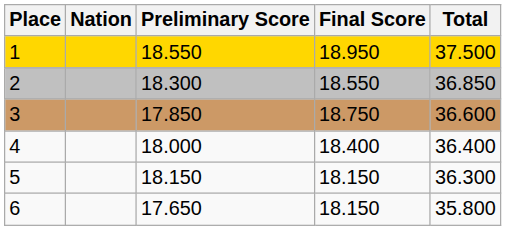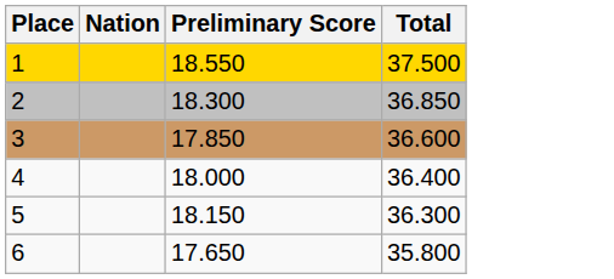- column: Final Score | 18.950 | 18.550 | 18.750 | 18.400 | 18.150 | 18.150
